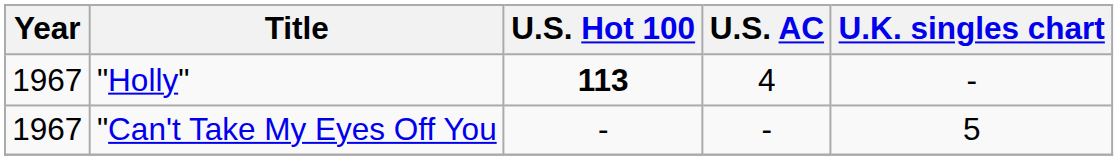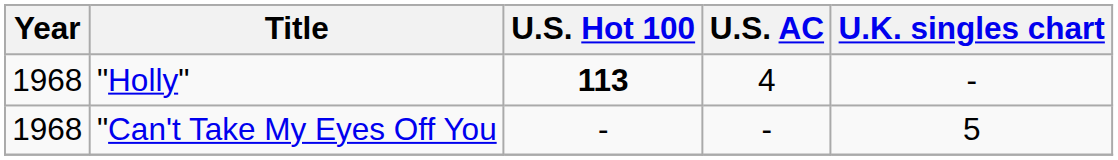"Holly" | Year: 1967 -> 1968
"Can't Take My Eyes Off You | Year: 1967 -> 1968
